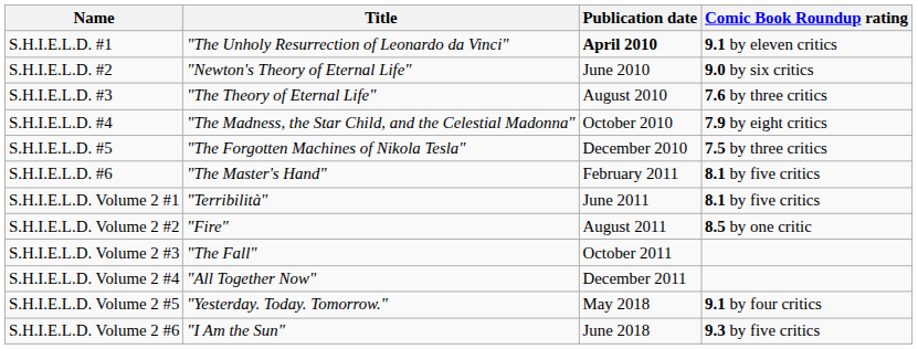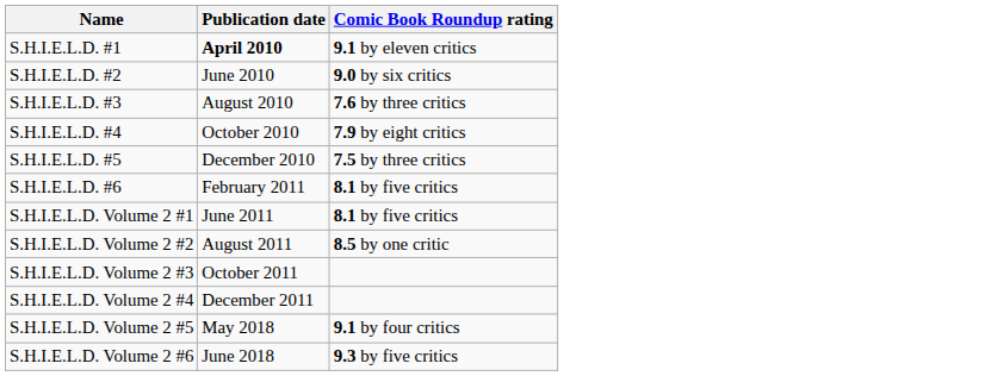- column: Title | "The Unholy Resurrection of Leonardo da Vinci" | "Newton's Theory of Eternal Life" | "The Theory of Eternal Life" | "The Madness, the Star Child, and the Celestial Madonna" | "The Forgotten Machines of Nikola Tesla" | "The Master's Hand" | "Terribilità" | "Fire" | "The Fall" | "All Together Now" | "Yesterday. Today. Tomorrow." | "I Am the Sun"
